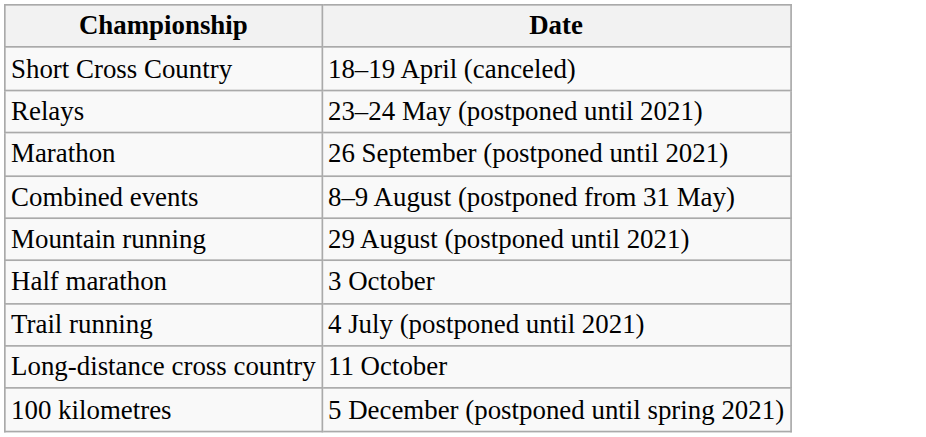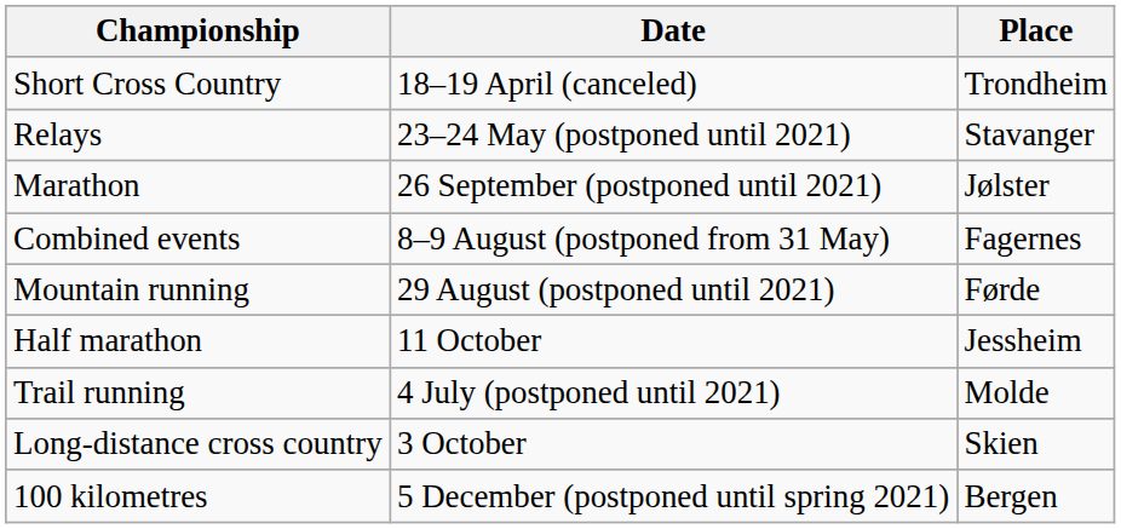+ column: Place | Trondheim | Stavanger | Jølster | Fagernes | Førde | Jessheim | Molde | Skien | Bergen
Half marathon | Date: 3 October -> 11 October
Long-distance cross country | Date: 11 October -> 3 October
